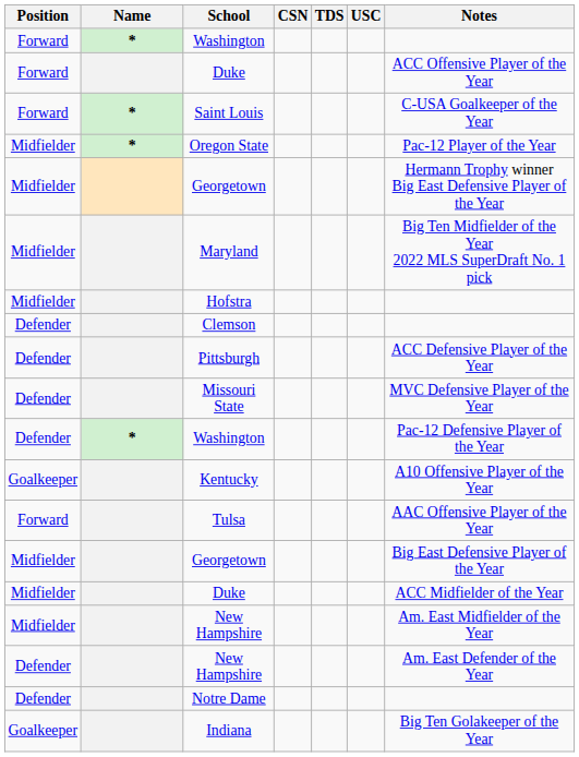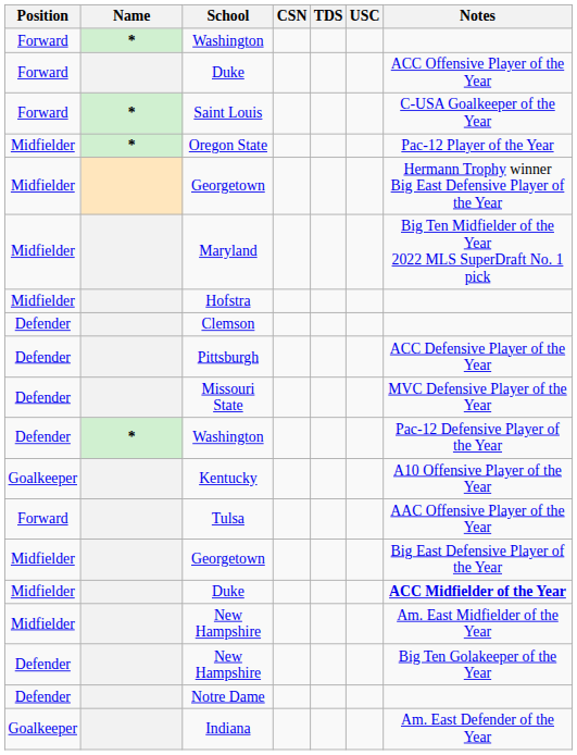Midfielder / Duke | Notes: normal -> bold
Defender / New Hampshire | Notes: Am. East Defender of the Year -> Big Ten Golakeeper of the Year
Indiana | Notes: Big Ten Golakeeper of the Year -> Am. East Defender of the Year
